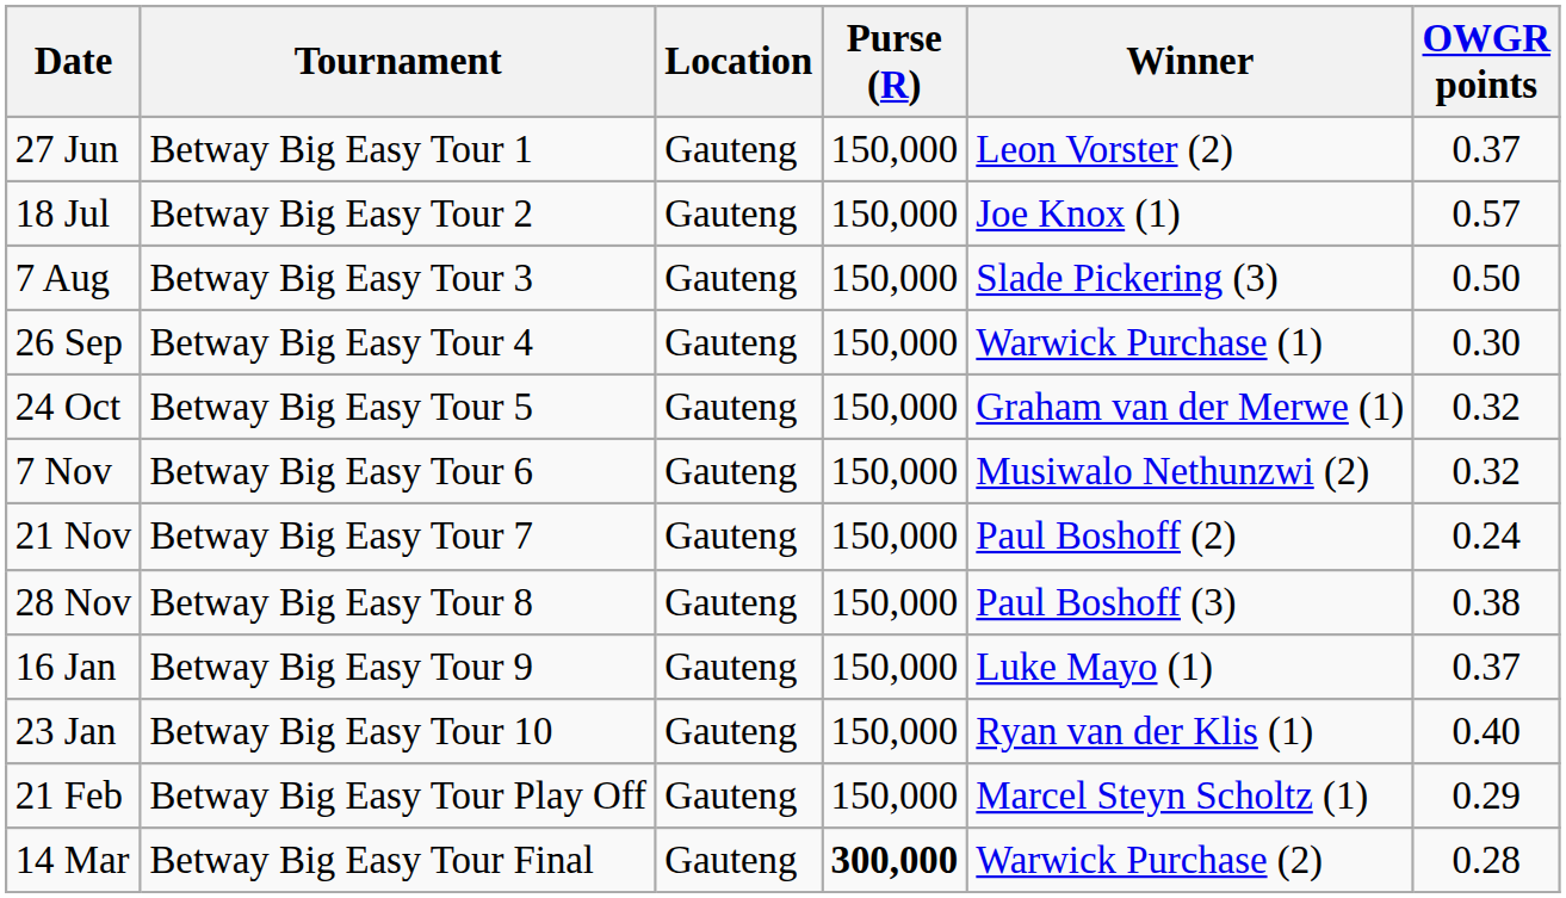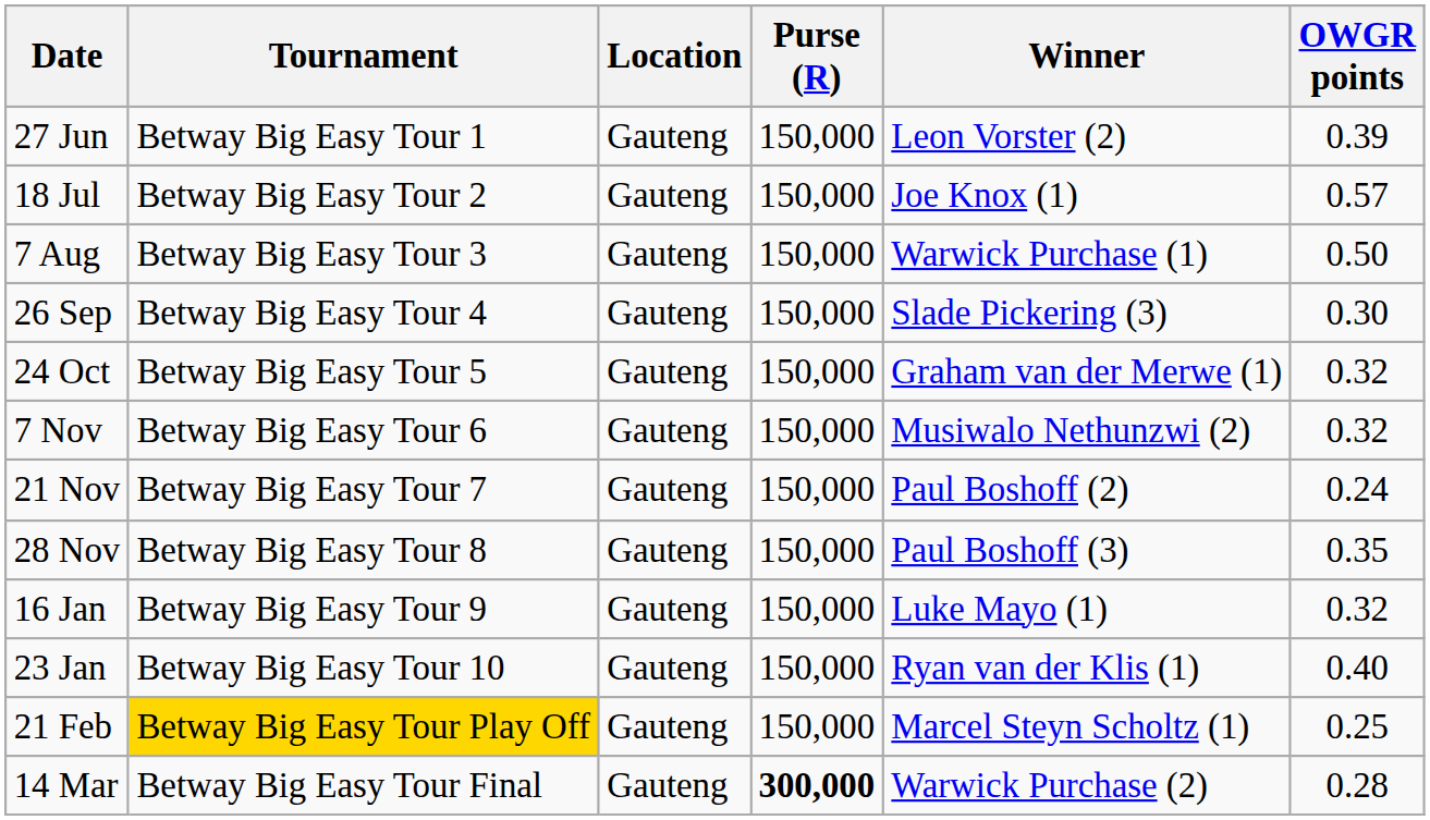27 Jun | OWGR points: 0.37 -> 0.39
7 Aug | Winner: Slade Pickering (3) -> Warwick Purchase (1)
26 Sep | Winner: Warwick Purchase (1) -> Slade Pickering (3)
28 Nov | OWGR points: 0.38 -> 0.35
16 Jan | OWGR points: 0.37 -> 0.32
21 Feb | Tournament: no background -> gold background
21 Feb | OWGR points: 0.29 -> 0.25
